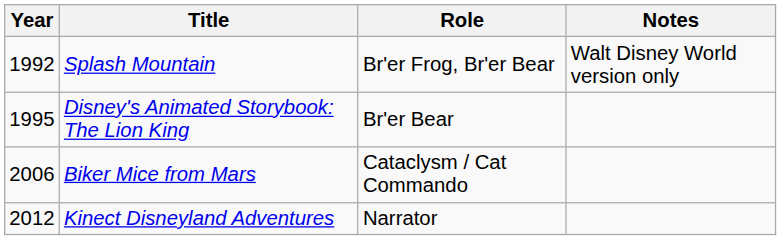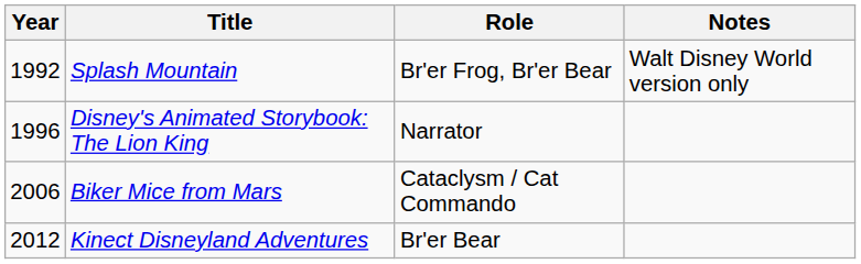Disney's Animated Storybook: The Lion King | Year: 1995 -> 1996
Disney's Animated Storybook: The Lion King | Role: Br'er Bear -> Narrator
Kinect Disneyland Adventures | Role: Narrator -> Br'er Bear
